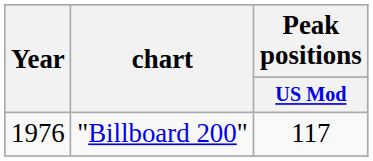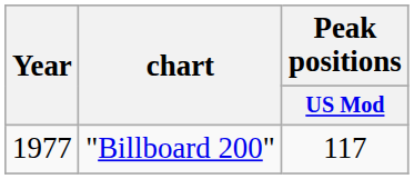"Billboard 200" | Year: 1976 -> 1977
